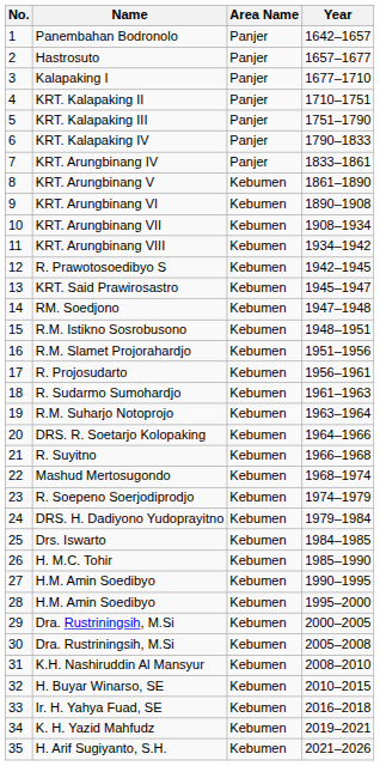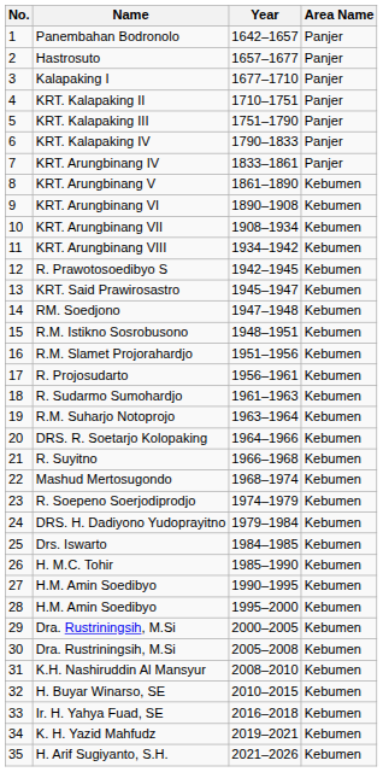columns swapped: Year <-> Area Name
